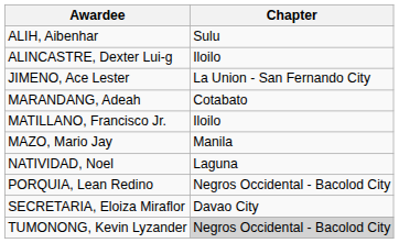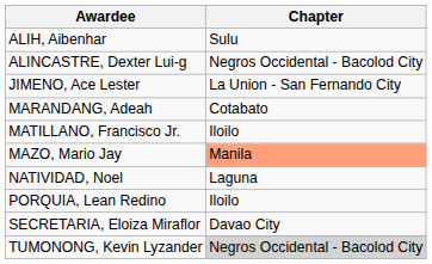ALINCASTRE, Dexter Lui-g | Chapter: Iloilo -> Negros Occidental - Bacolod City
MAZO, Mario Jay | Chapter: no background -> lightsalmon background
PORQUIA, Lean Redino | Chapter: Negros Occidental - Bacolod City -> Iloilo
